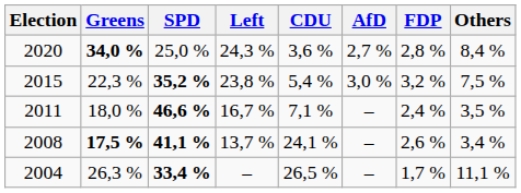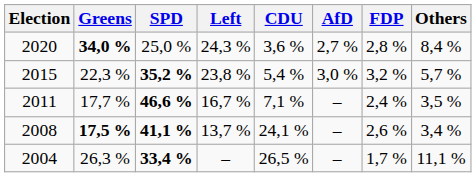2015 | Others: 7,5 % -> 5,7 %
2011 | Greens: 18,0 % -> 17,7 %
